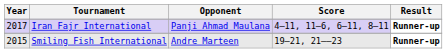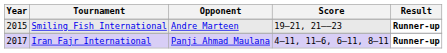rows swapped: Iran Fajr International <-> Smiling Fish International
